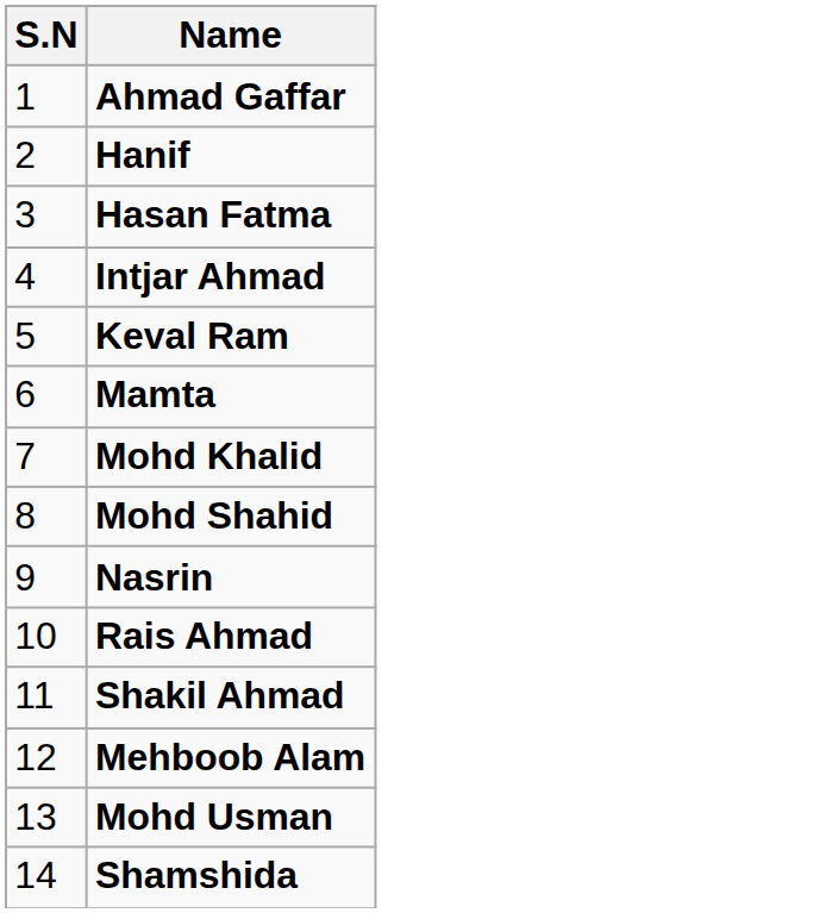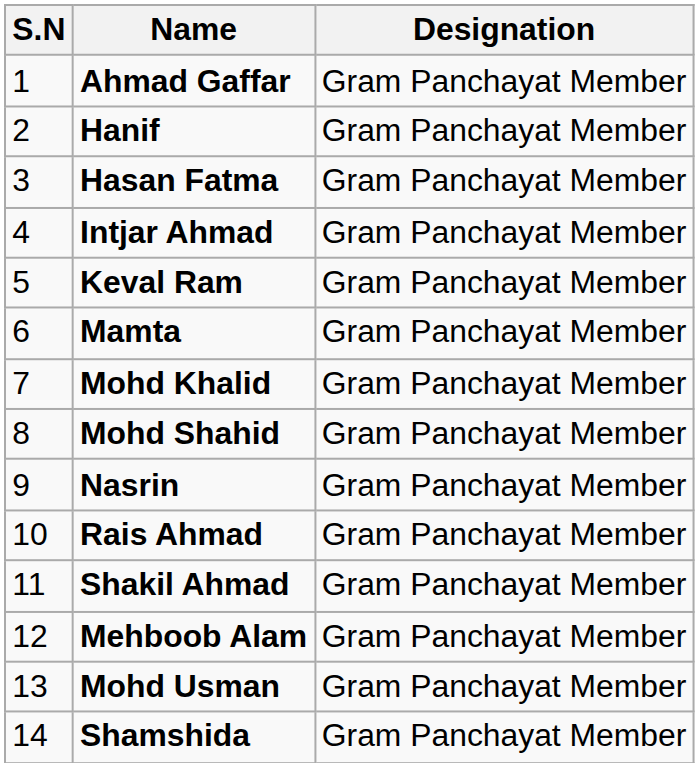+ column: Designation | Gram Panchayat Member | Gram Panchayat Member | Gram Panchayat Member | Gram Panchayat Member | Gram Panchayat Member | Gram Panchayat Member | Gram Panchayat Member | Gram Panchayat Member | Gram Panchayat Member | Gram Panchayat Member | Gram Panchayat Member | Gram Panchayat Member | Gram Panchayat Member | Gram Panchayat Member
